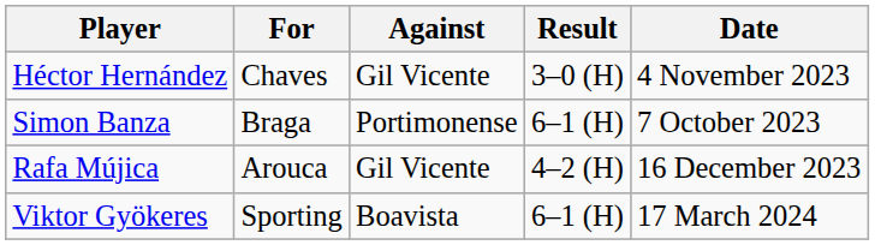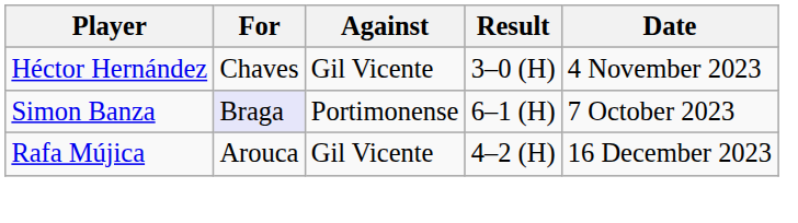Simon Banza | For: no background -> lavender background
- row: Viktor Gyökeres | Sporting | Boavista | 6–1 (H) | 17 March 2024
